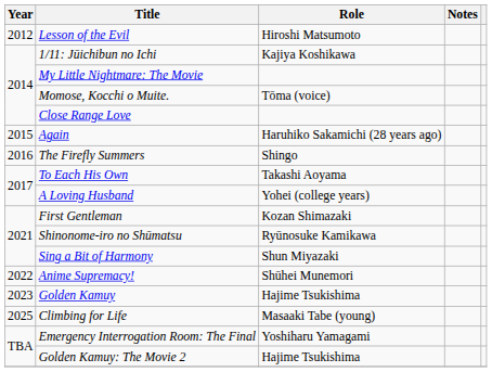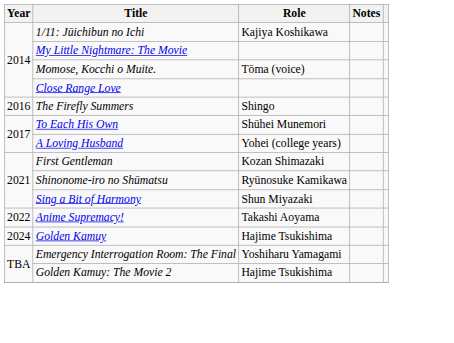- row: 2012 | Lesson of the Evil | Hiroshi Matsumoto
- row: 2015 | Again | Haruhiko Sakamichi (28 years ago)
To Each His Own | Role: Takashi Aoyama -> Shūhei Munemori
Anime Supremacy! | Role: Shūhei Munemori -> Takashi Aoyama
Golden Kamuy | Year: 2023 -> 2024
- row: 2025 | Climbing for Life | Masaaki Tabe (young)
